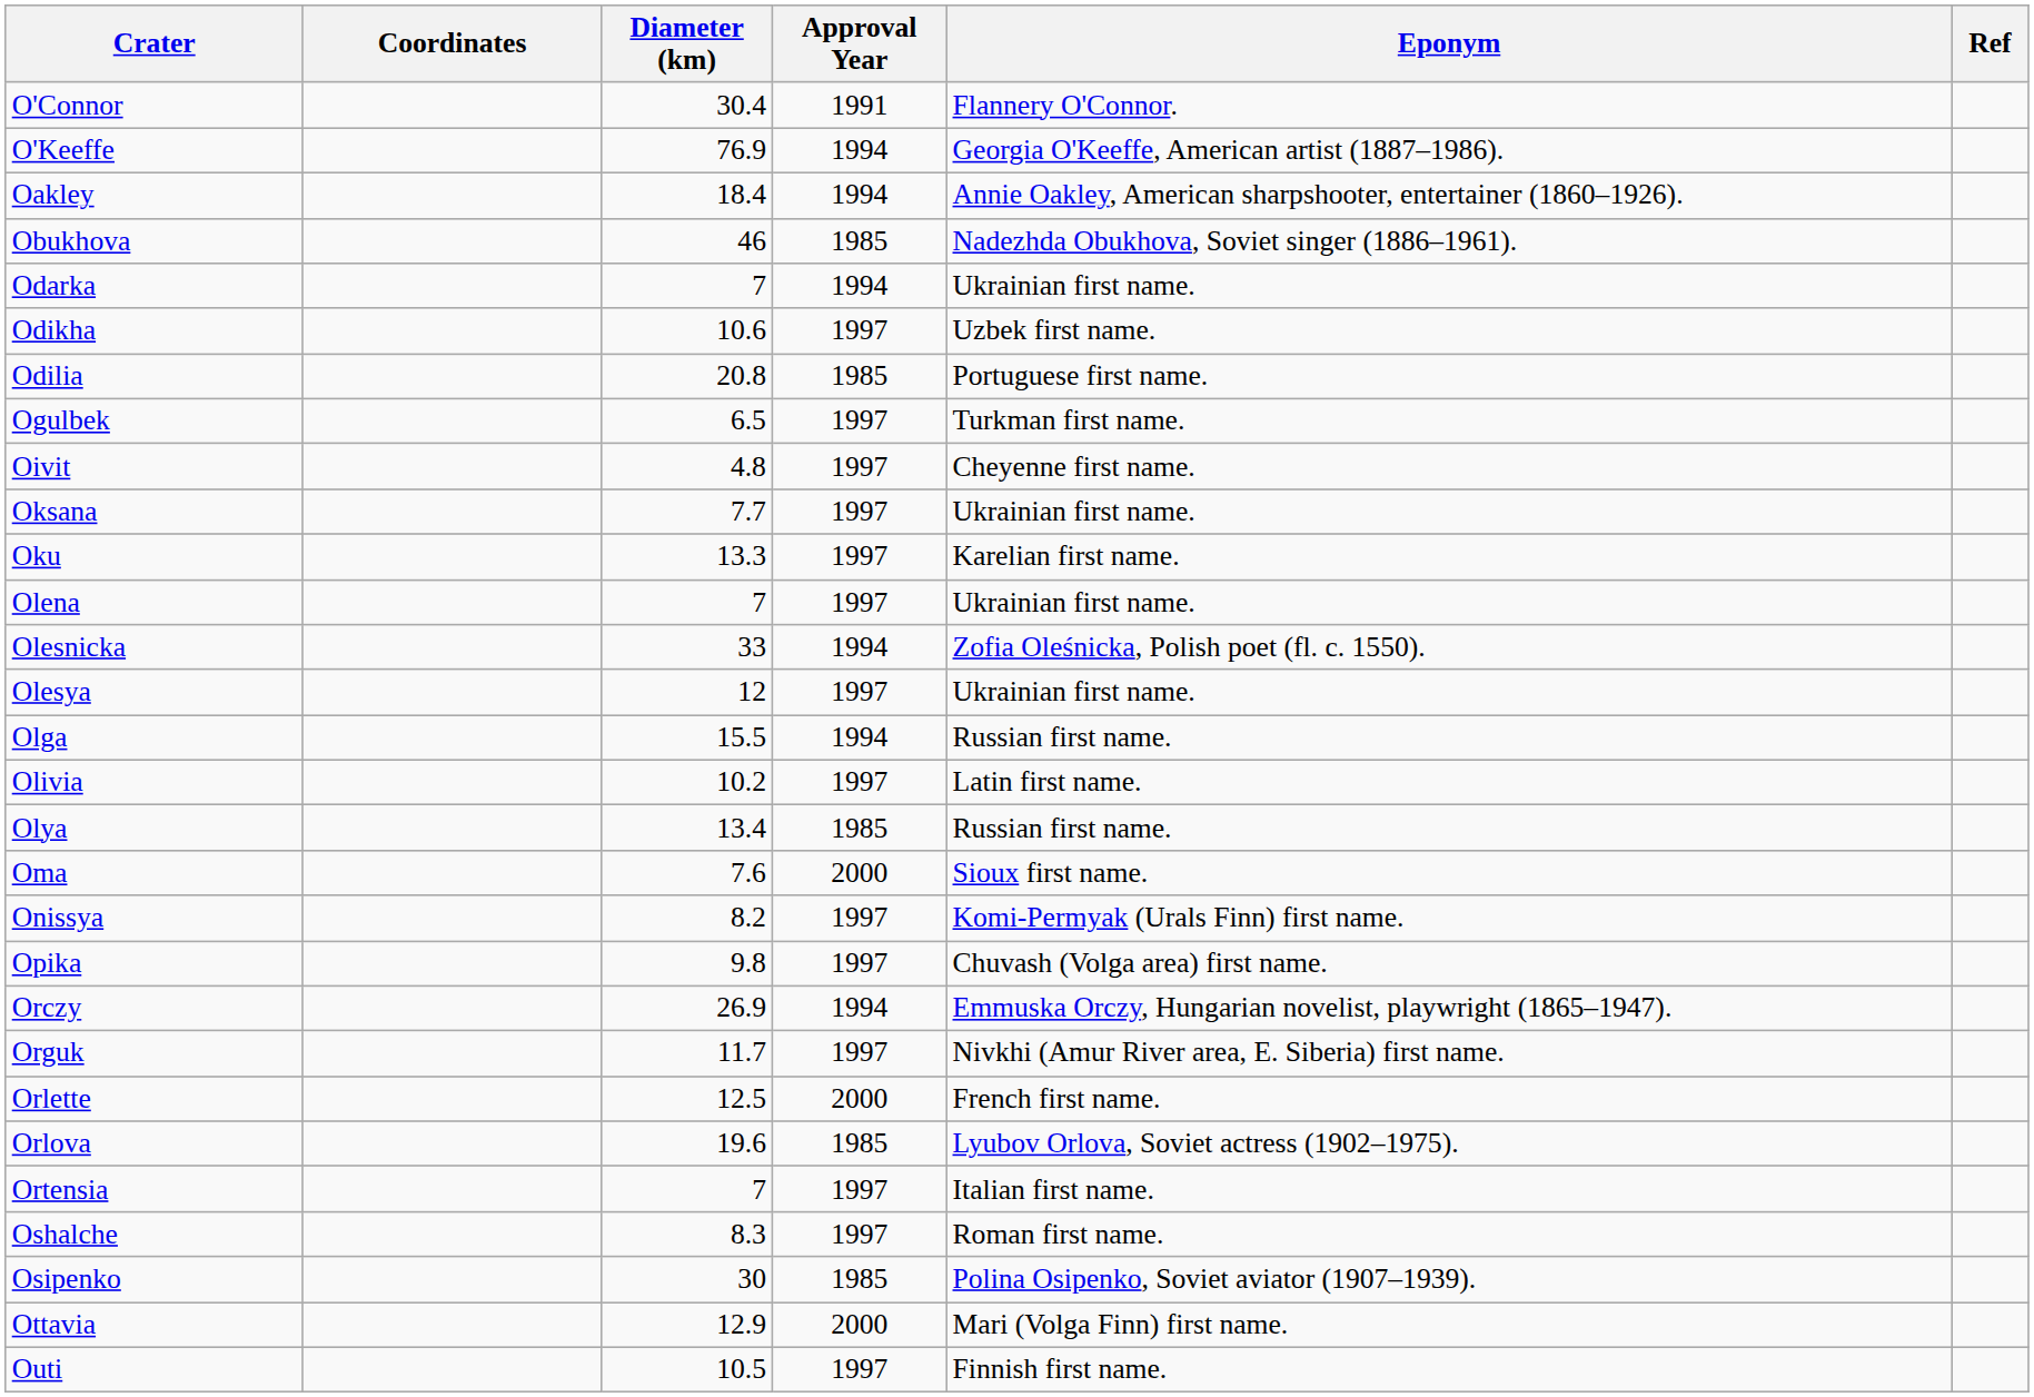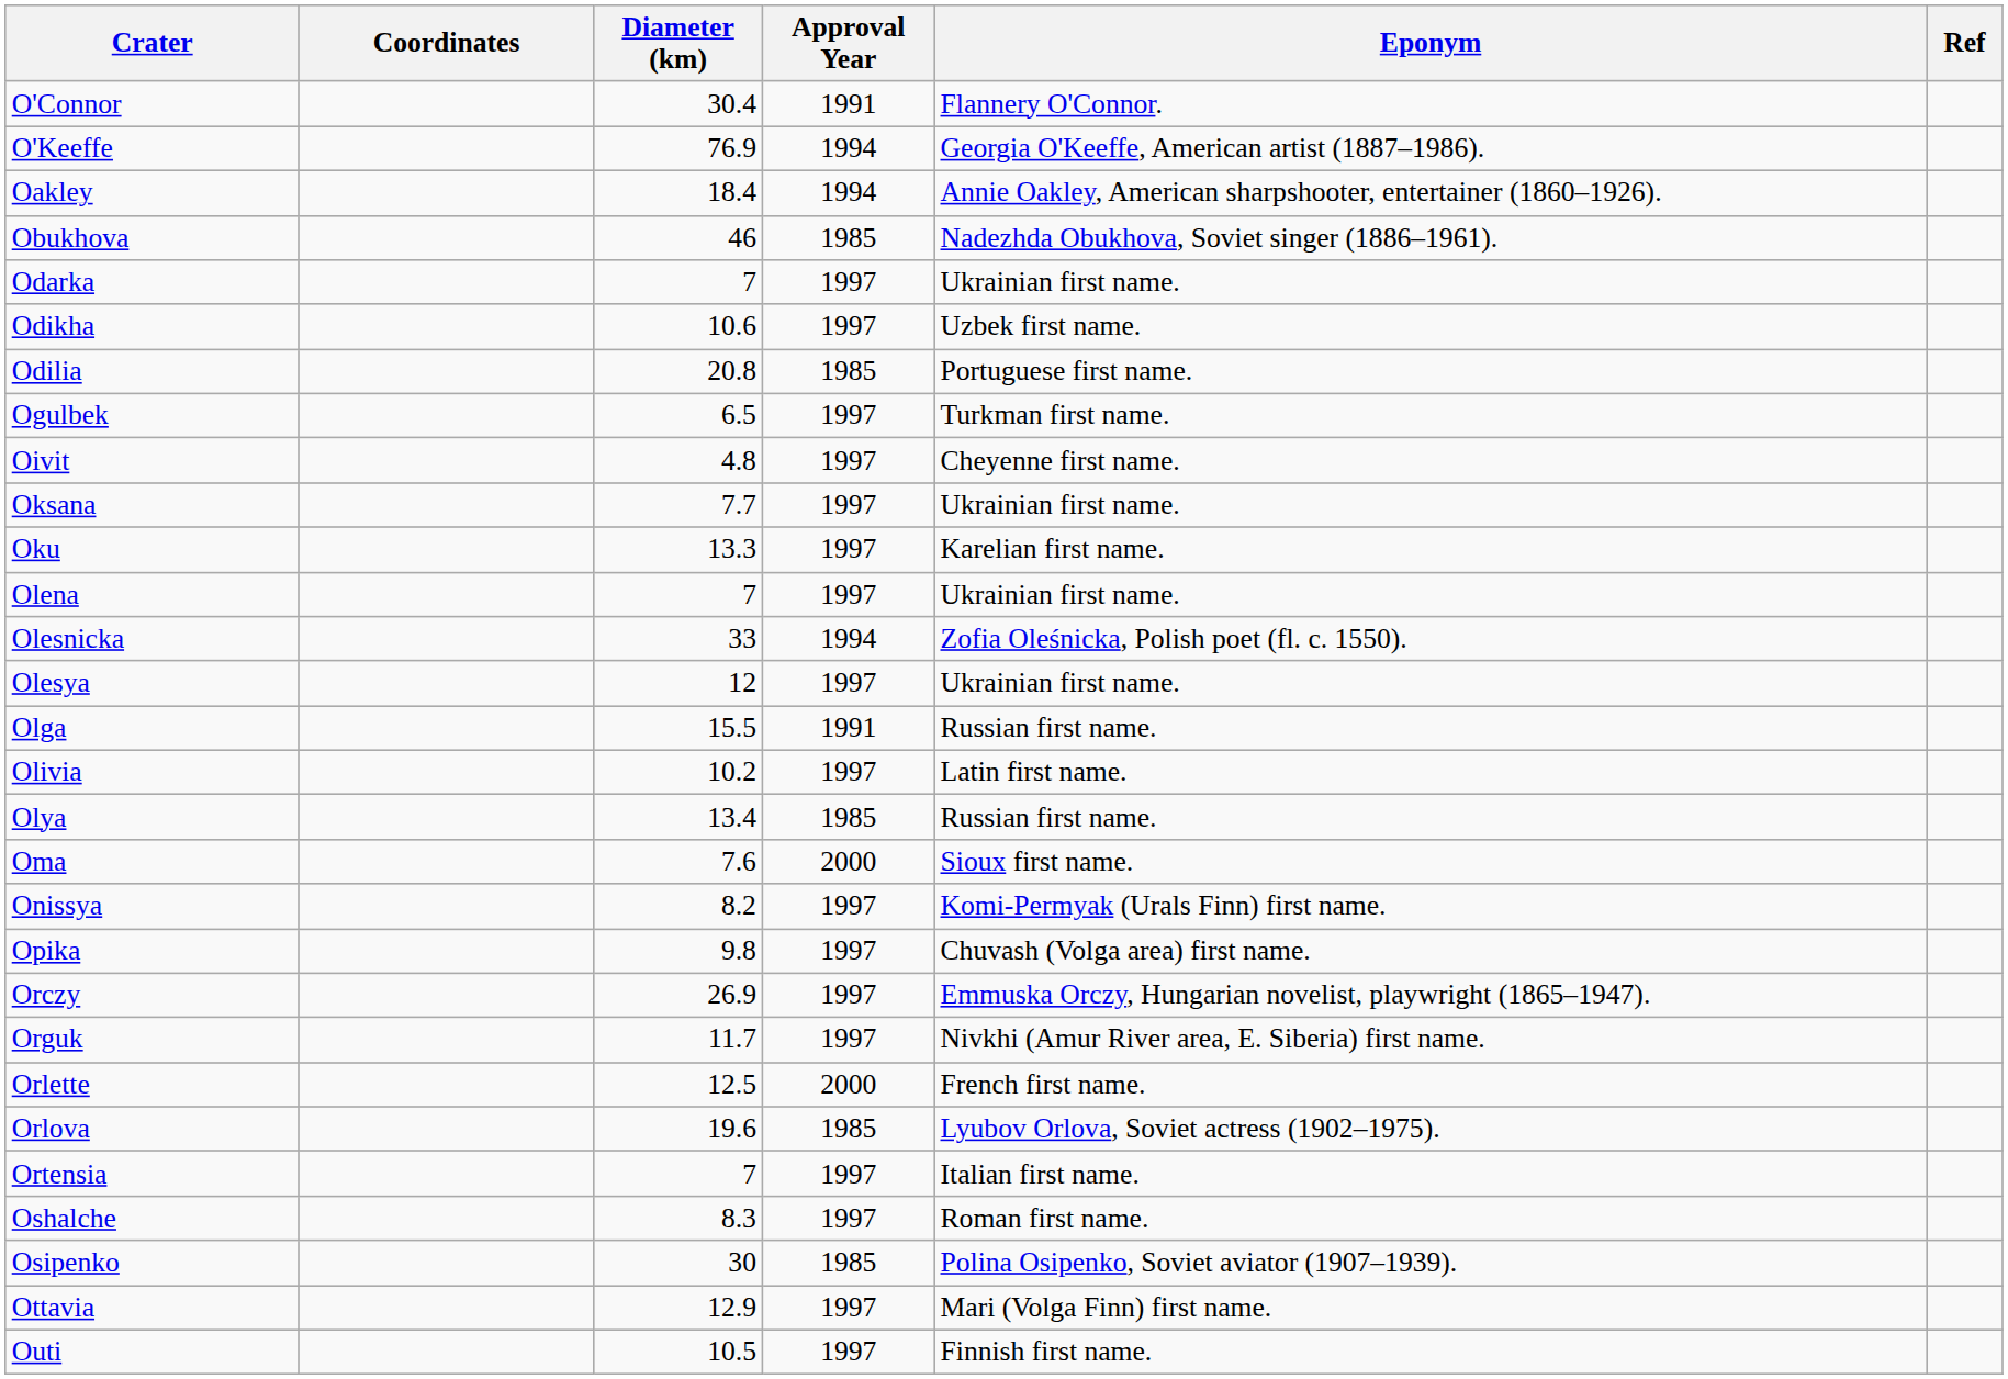Odarka | Approval Year: 1994 -> 1997
Olga | Approval Year: 1994 -> 1991
Orczy | Approval Year: 1994 -> 1997
Ottavia | Approval Year: 2000 -> 1997
